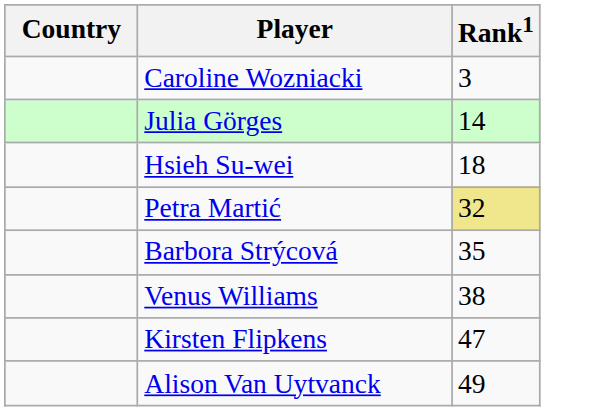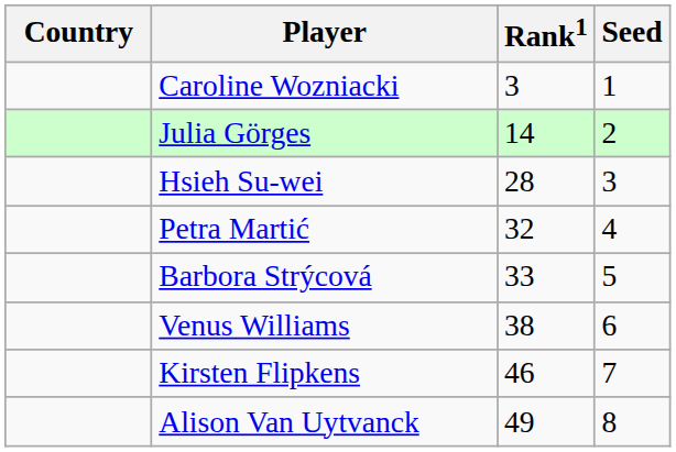+ column: Seed | 1 | 2 | 3 | 4 | 5 | 6 | 7 | 8
Hsieh Su-wei | Rank1: 18 -> 28
Petra Martić | Rank1: khaki background -> no background
Barbora Strýcová | Rank1: 35 -> 33
Kirsten Flipkens | Rank1: 47 -> 46
